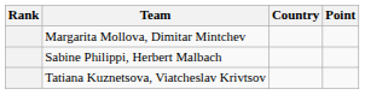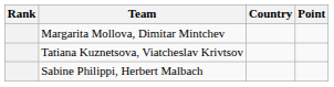rows swapped: Tatiana Kuznetsova, Viatcheslav Krivtsov <-> Sabine Philippi, Herbert Malbach
